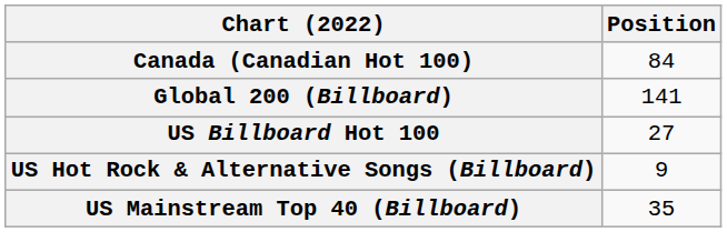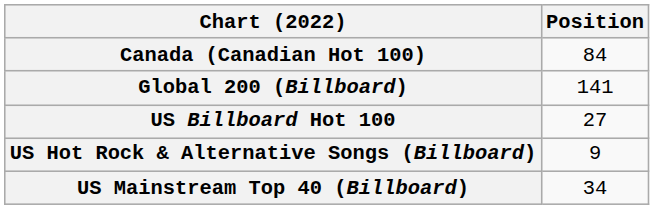US Mainstream Top 40 (Billboard) | Position: 35 -> 34
